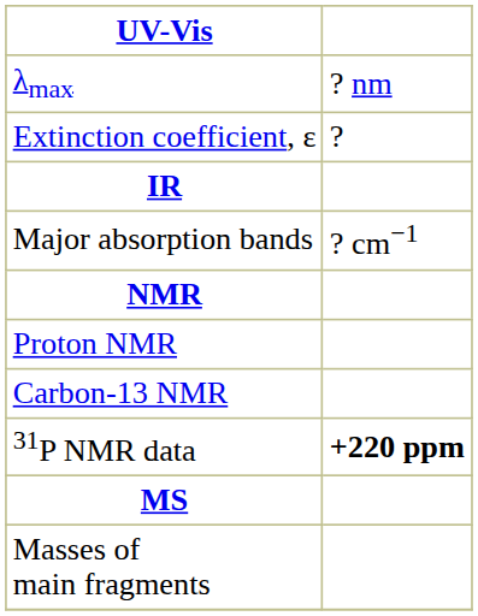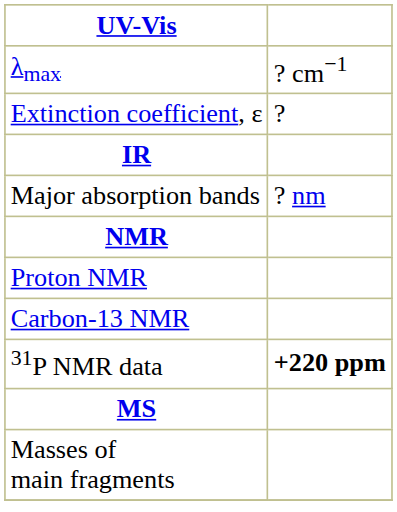λmax | column 2: ? nm -> ? cm−1
Major absorption bands | column 2: ? cm−1 -> ? nm
